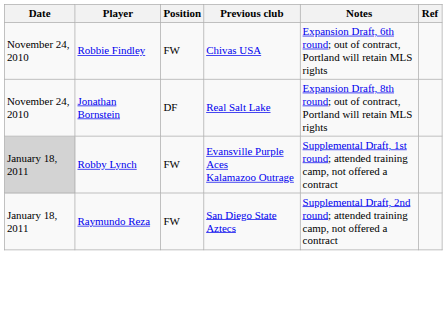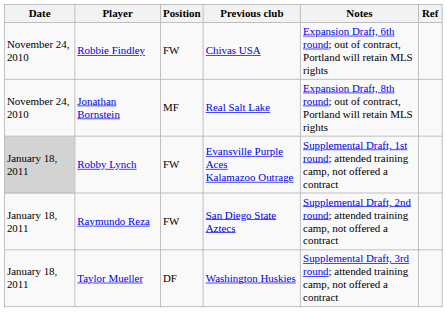Jonathan Bornstein | Position: DF -> MF
+ row: January 18, 2011 | Taylor Mueller | DF | Washington Huskies | Supplemental Draft, 3rd round; attended training camp, not offered a contract
